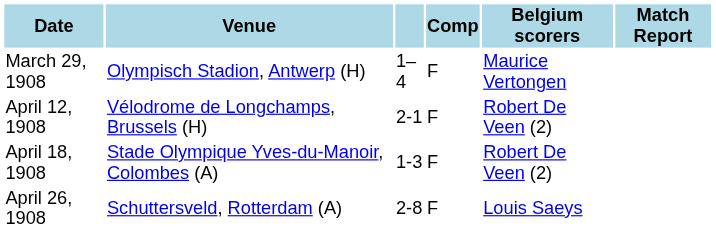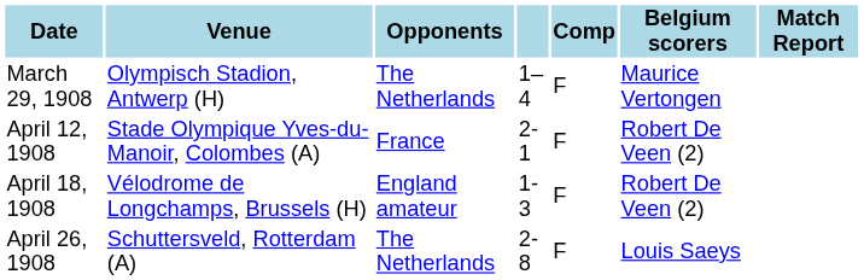+ column: Opponents | The Netherlands | France | England amateur | The Netherlands
April 12, 1908 | Venue: Vélodrome de Longchamps, Brussels (H) -> Stade Olympique Yves-du-Manoir, Colombes (A)
April 18, 1908 | Venue: Stade Olympique Yves-du-Manoir, Colombes (A) -> Vélodrome de Longchamps, Brussels (H)
